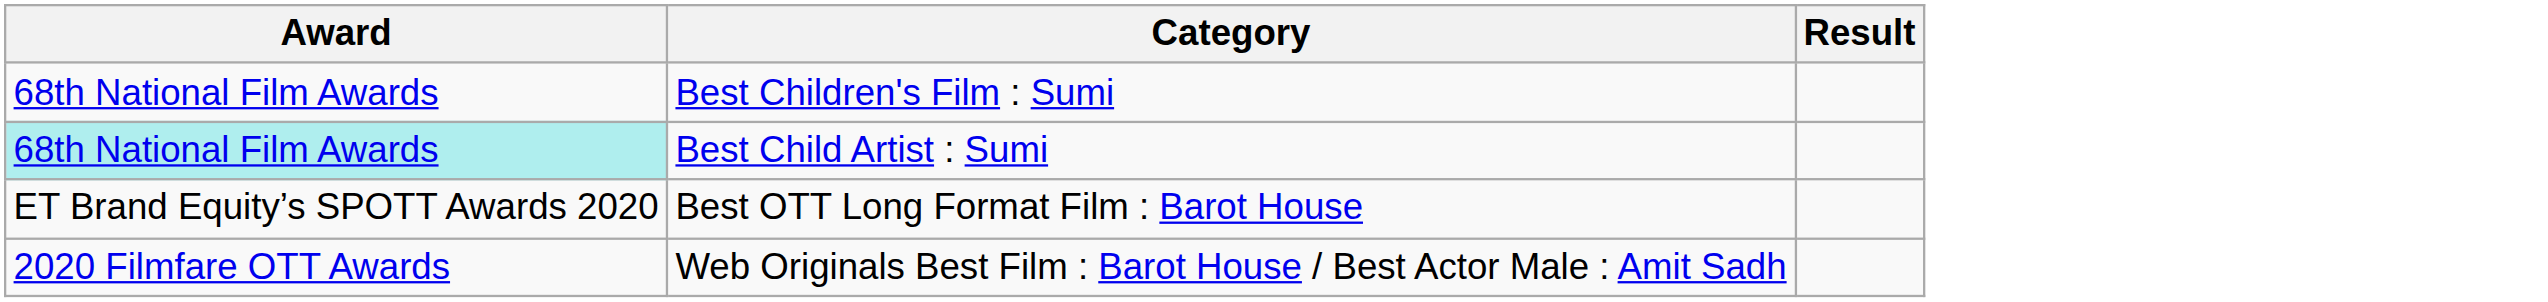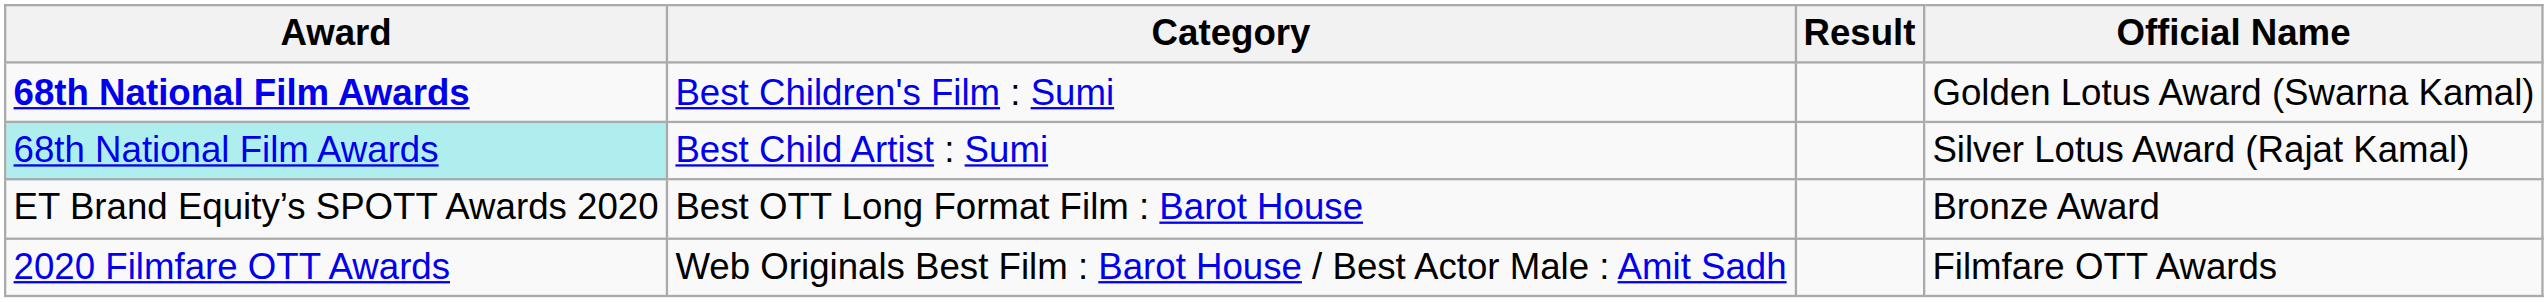+ column: Official Name | Golden Lotus Award (Swarna Kamal) | Silver Lotus Award (Rajat Kamal) | Bronze Award | Filmfare OTT Awards
Best Children's Film : Sumi | Award: normal -> bold
